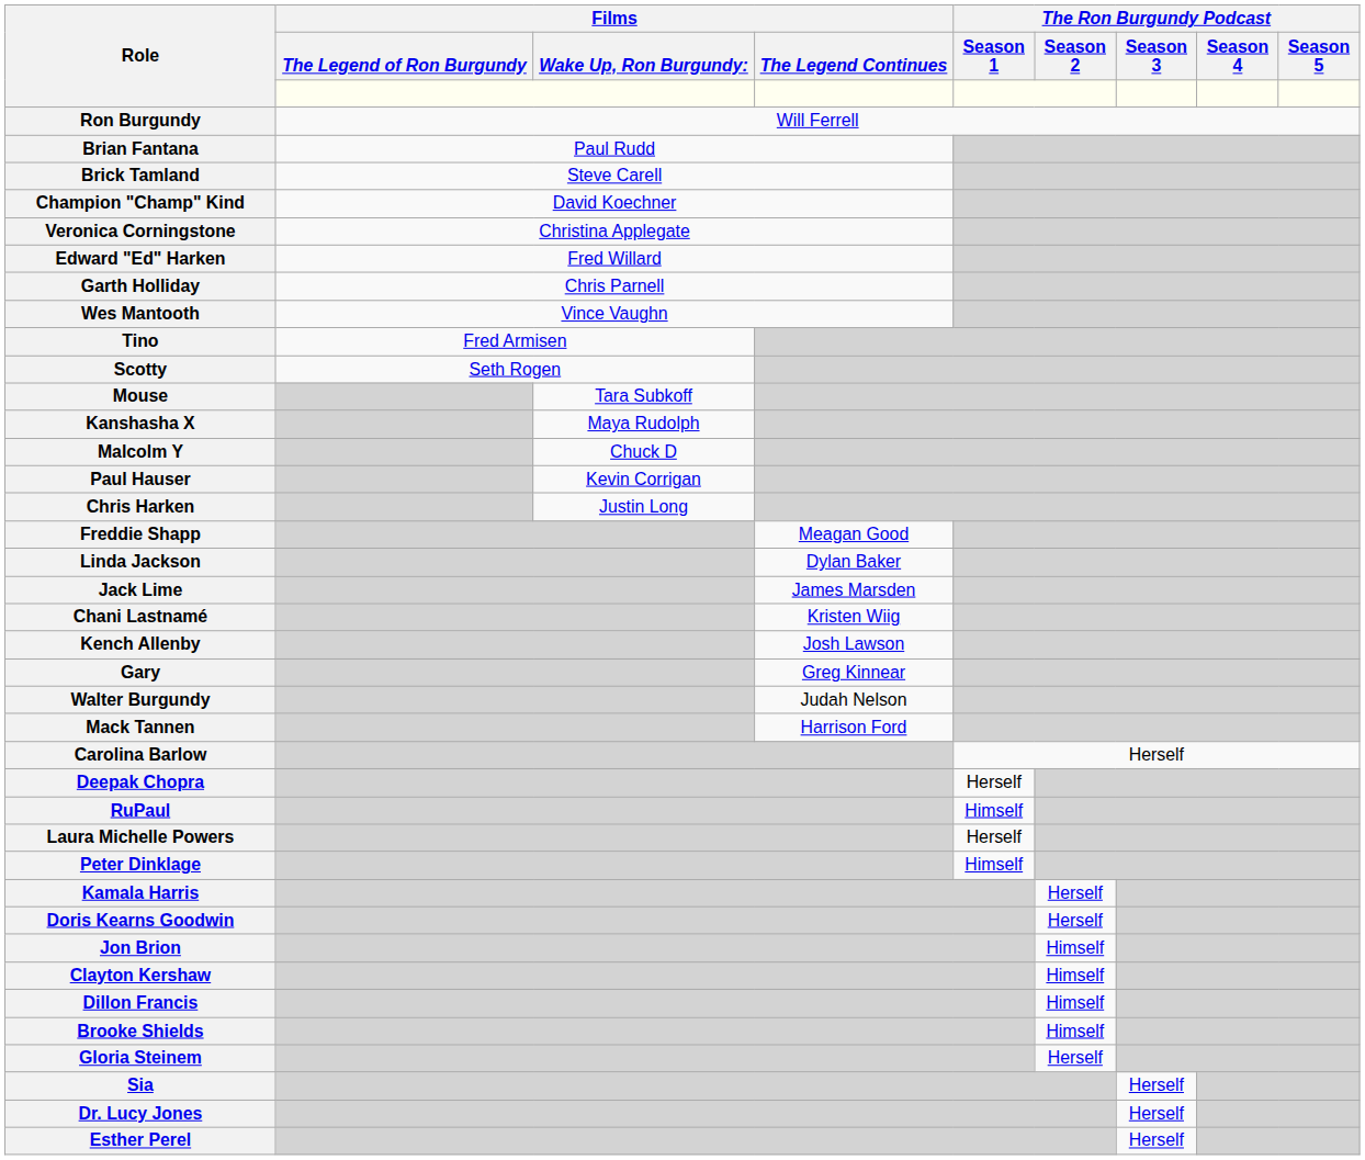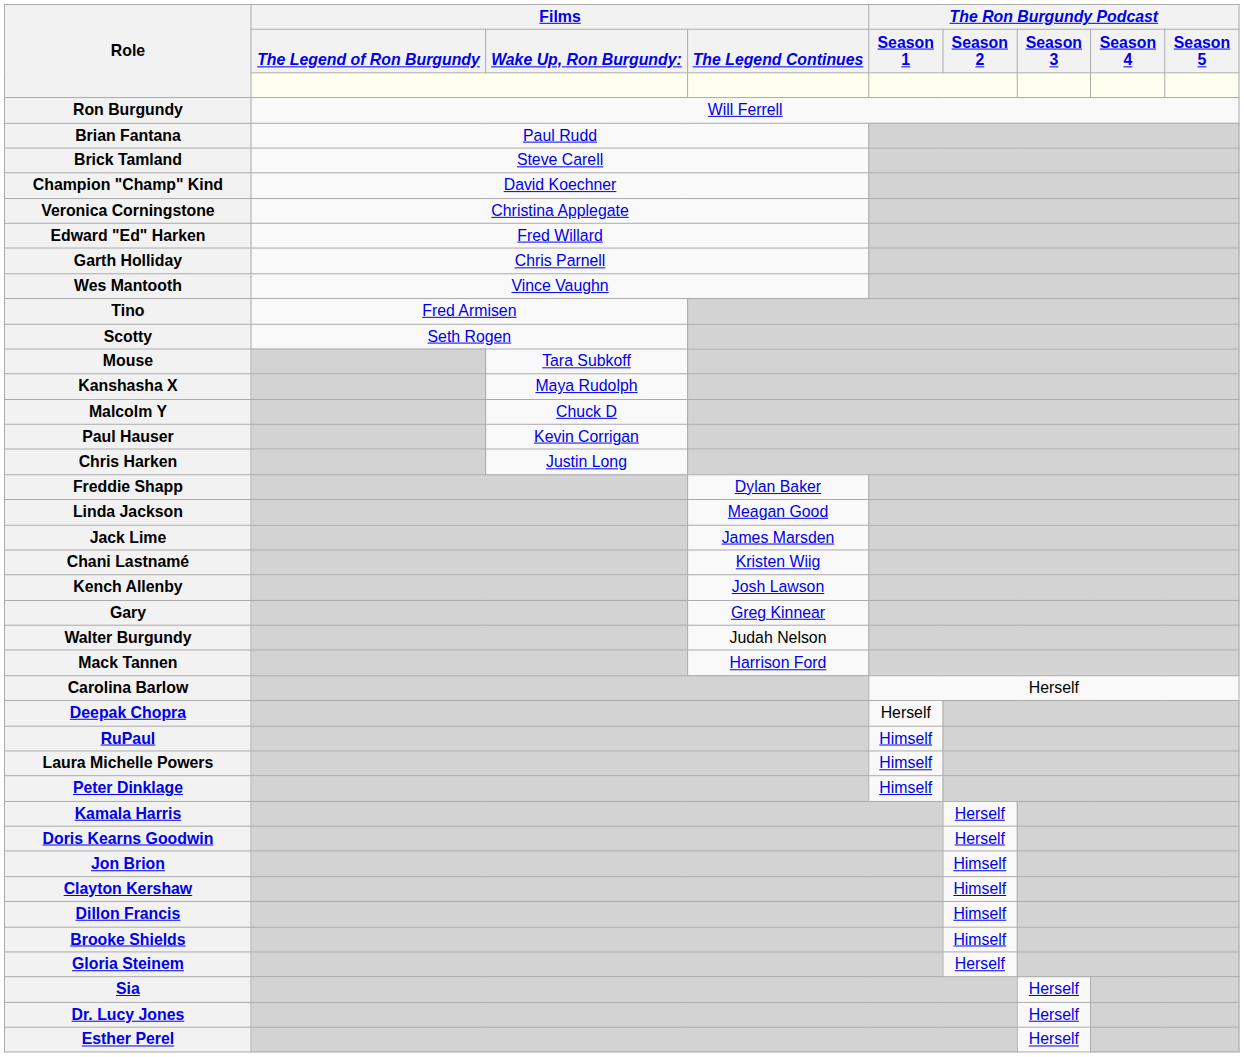Freddie Shapp | Films / The Legend Continues: Meagan Good -> Dylan Baker
Linda Jackson | Films / The Legend Continues: Dylan Baker -> Meagan Good
Laura Michelle Powers | The Ron Burgundy Podcast / Season 1: Herself -> Himself
